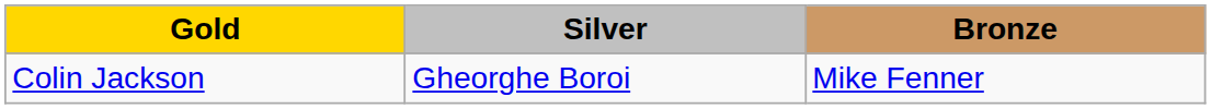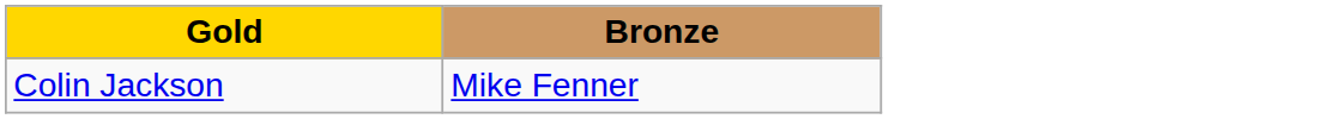- column: Silver | Gheorghe Boroi
